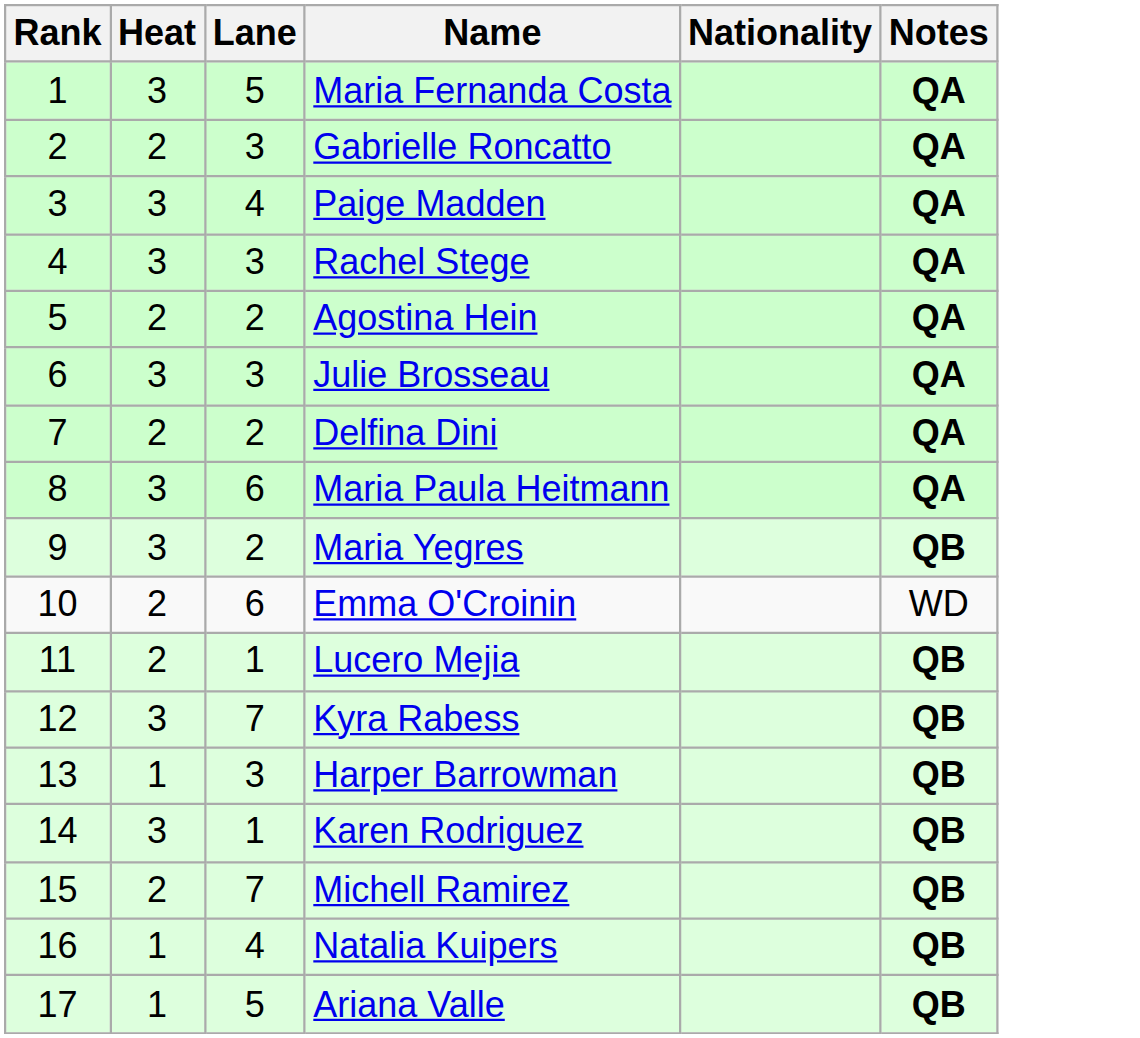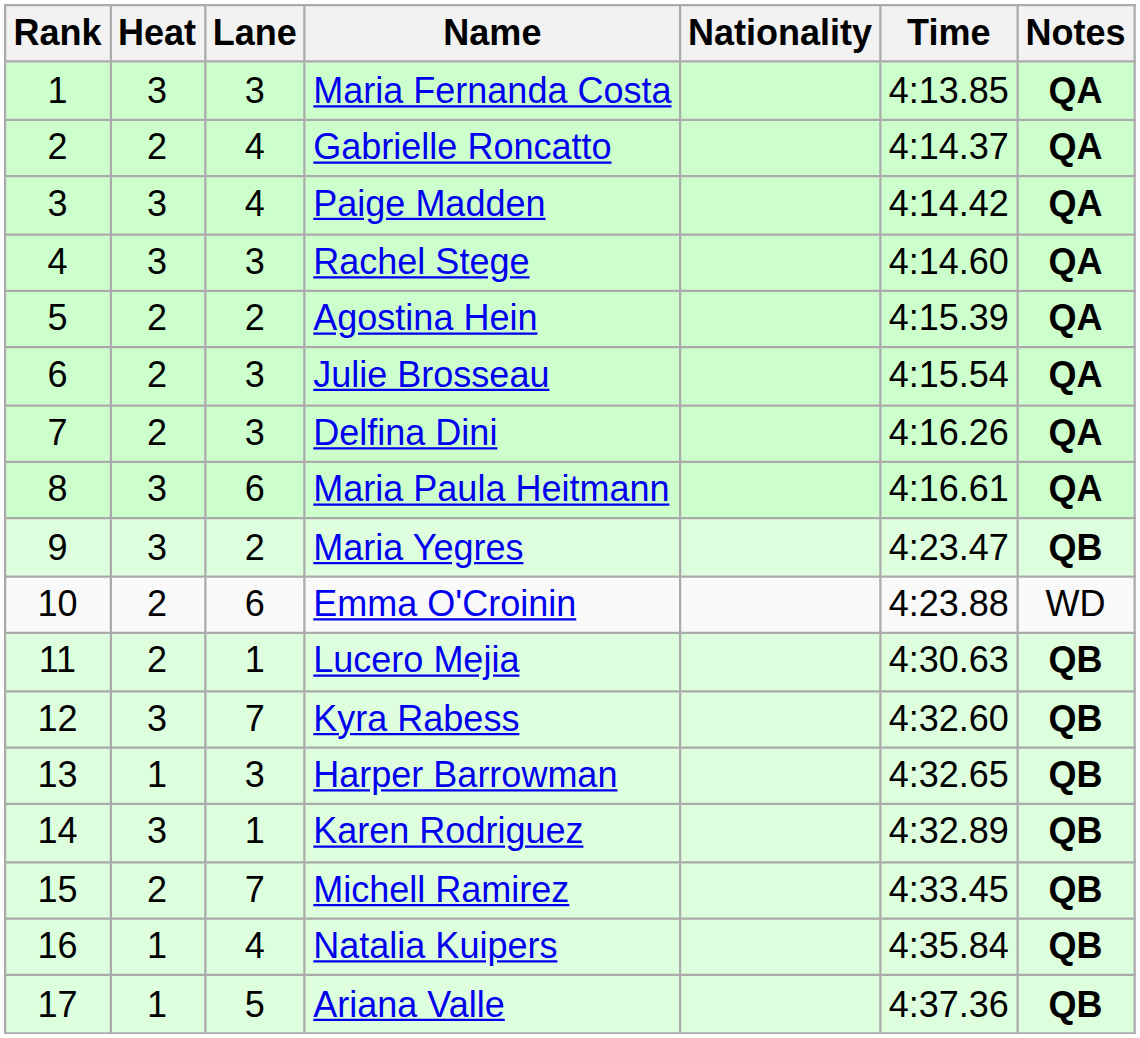+ column: Time | 4:13.85 | 4:14.37 | 4:14.42 | 4:14.60 | 4:15.39 | 4:15.54 | 4:16.26 | 4:16.61 | 4:23.47 | 4:23.88 | 4:30.63 | 4:32.60 | 4:32.65 | 4:32.89 | 4:33.45 | 4:35.84 | 4:37.36
Maria Fernanda Costa | Lane: 5 -> 3
Gabrielle Roncatto | Lane: 3 -> 4
Julie Brosseau | Heat: 3 -> 2
Delfina Dini | Lane: 2 -> 3
